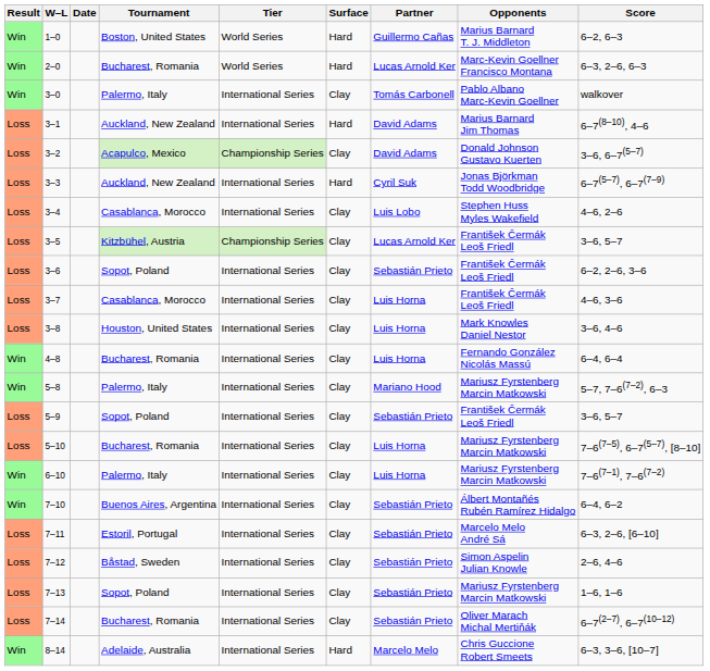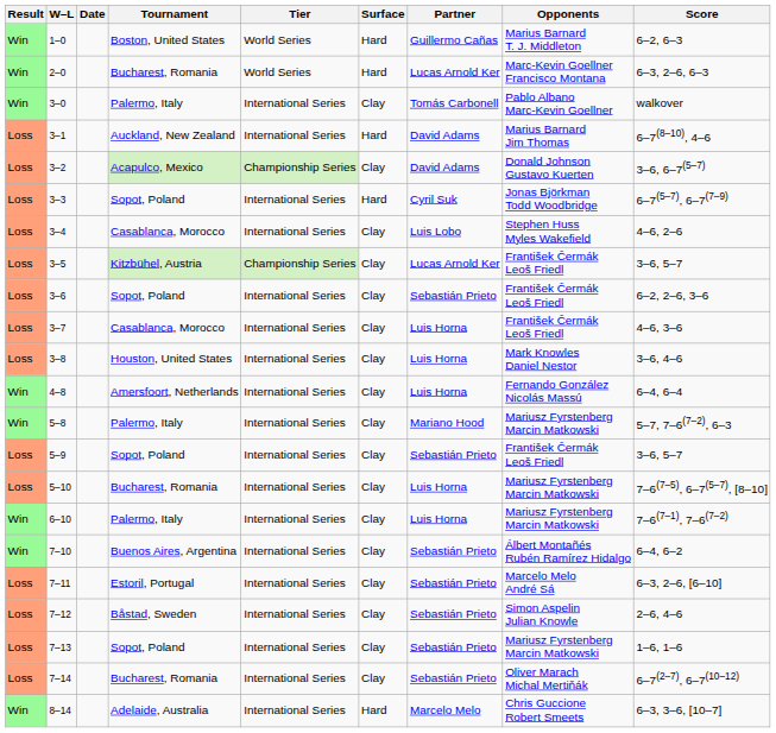3–3 | Tournament: Auckland, New Zealand -> Sopot, Poland
4–8 | Tournament: Bucharest, Romania -> Amersfoort, Netherlands
